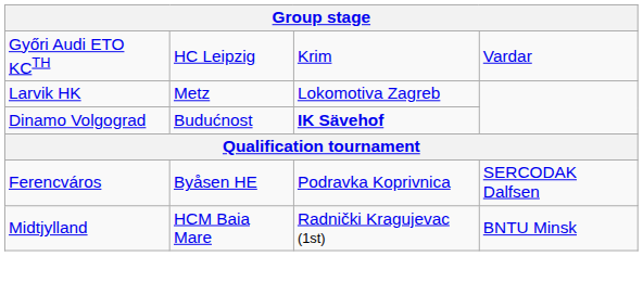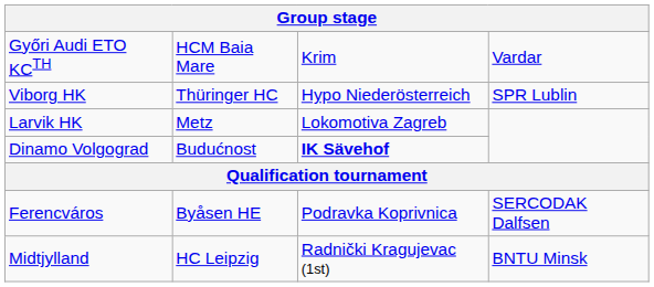Győri Audi ETO KCTH | column 2: HC Leipzig -> HCM Baia Mare
+ row: Viborg HK | Thüringer HC | Hypo Niederösterreich | SPR Lublin
Midtjylland | column 2: HCM Baia Mare -> HC Leipzig
